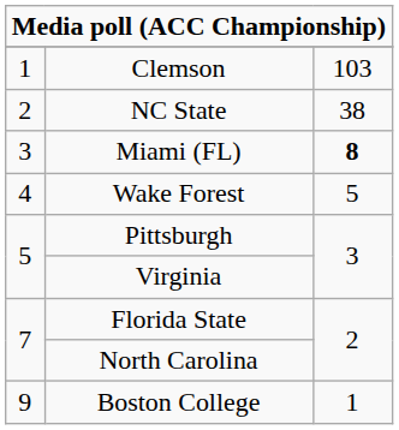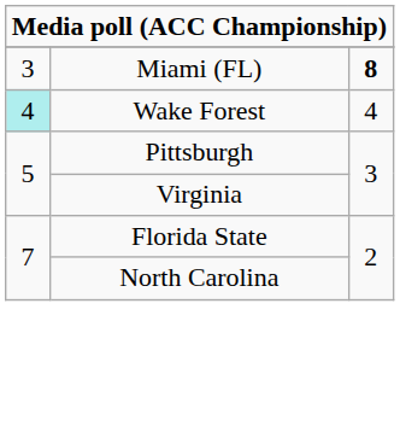- row: 1 | Clemson | 103
- row: 2 | NC State | 38
Wake Forest | column 1: no background -> paleturquoise background
Wake Forest | column 3: 5 -> 4
- row: 9 | Boston College | 1
